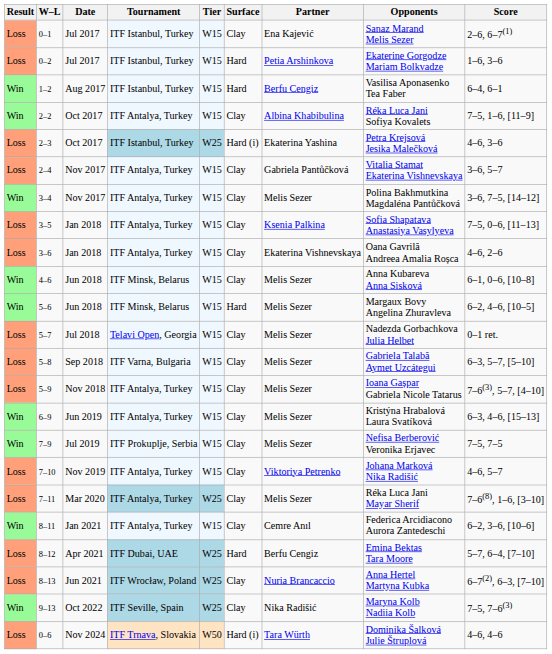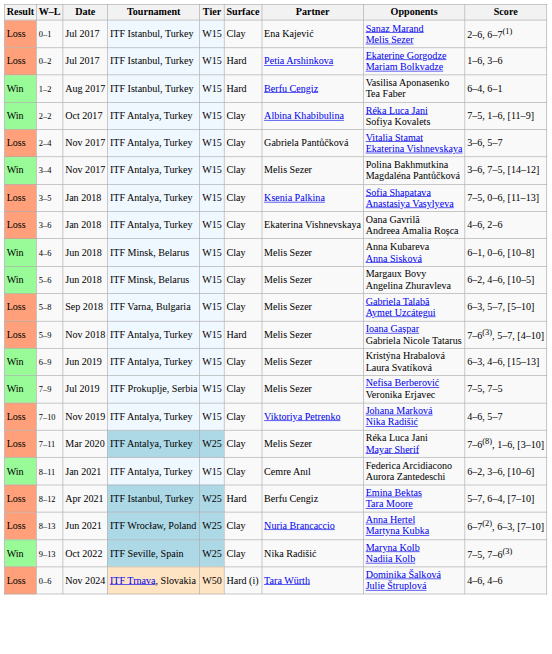- row: Loss | 2–3 | Oct 2017 | ITF Istanbul, Turkey | W25 | Hard (i) | Ekaterina Yashina | Petra Krejsová Jesika Malečková | 4–6, 3–6
5–6 | Surface: Hard -> Clay
- row: Loss | 5–7 | Jul 2018 | Telavi Open, Georgia | W15 | Clay | Melis Sezer | Nadezda Gorbachkova Julia Helbet | 0–1 ret.
5–9 | Surface: Clay -> Hard
8–12 | Tournament: ITF Dubai, UAE -> ITF Istanbul, Turkey
